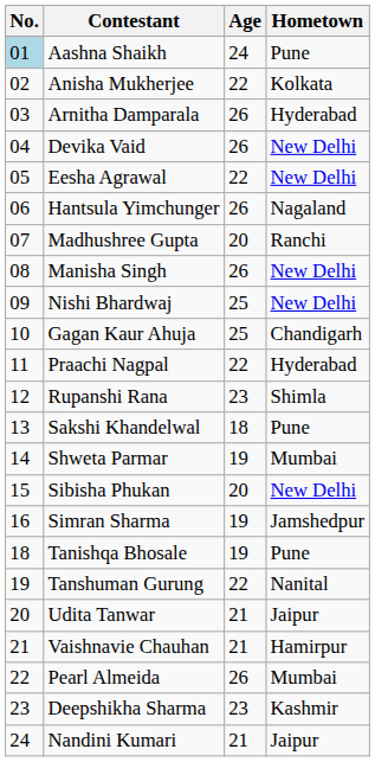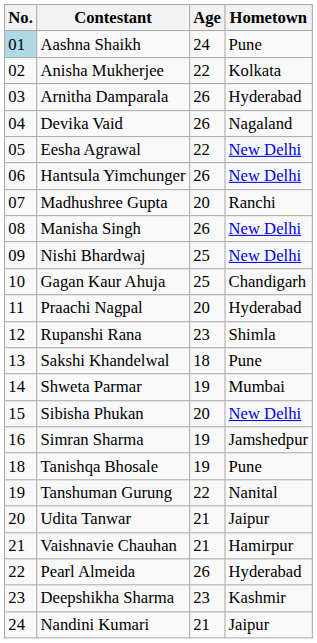Devika Vaid | Hometown: New Delhi -> Nagaland
Hantsula Yimchunger | Hometown: Nagaland -> New Delhi
Praachi Nagpal | Age: 22 -> 20
Pearl Almeida | Hometown: Mumbai -> Hyderabad
